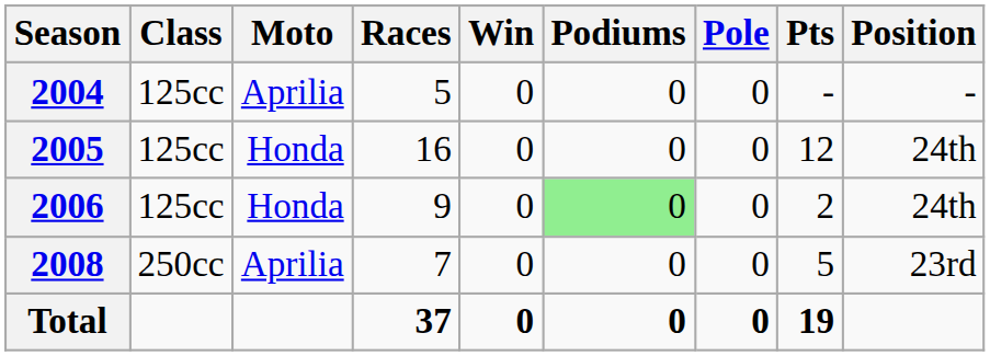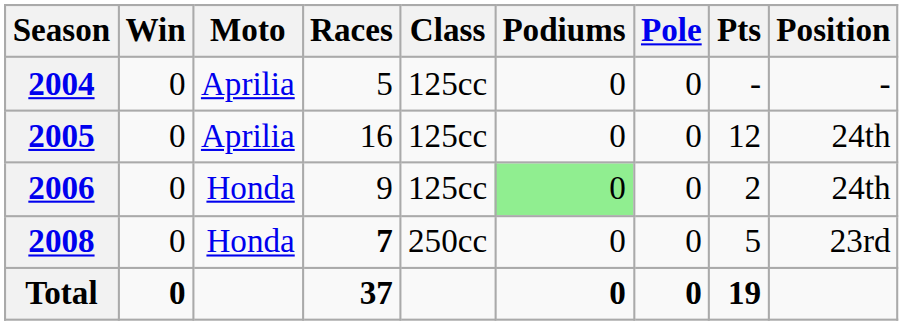columns swapped: Class <-> Win
2005 | Moto: Honda -> Aprilia
2008 | Moto: Aprilia -> Honda
2008 | Races: normal -> bold
